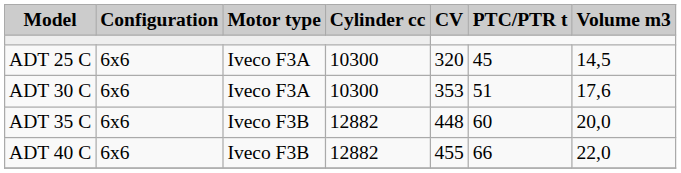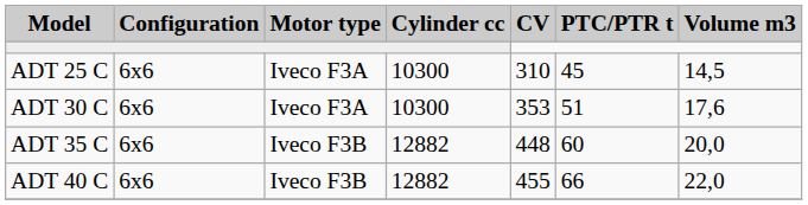ADT 25 C | CV: 320 -> 310
